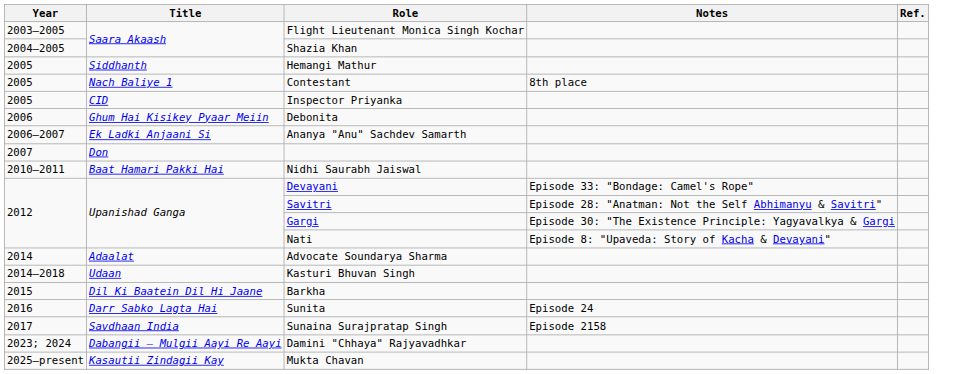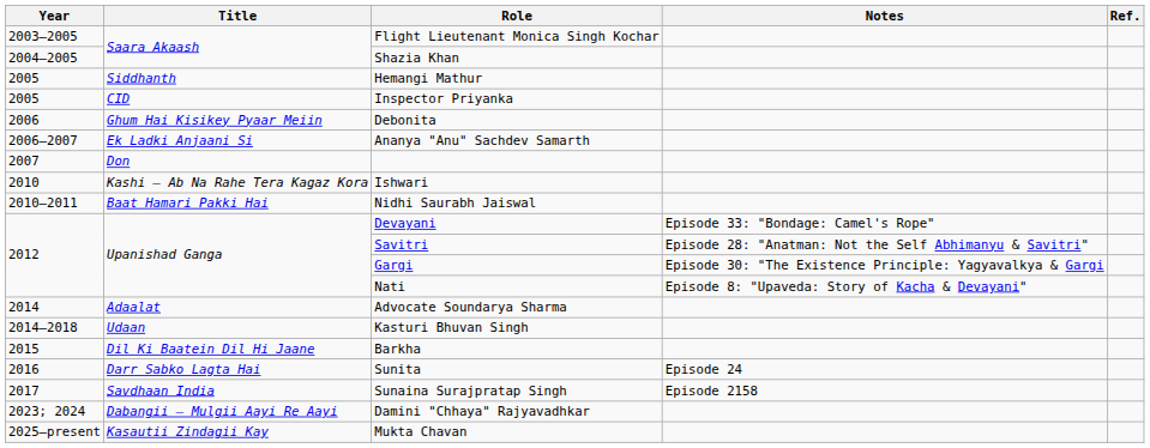- row: 2005 | Nach Baliye 1 | Contestant | 8th place
+ row: 2010 | Kashi – Ab Na Rahe Tera Kagaz Kora | Ishwari
